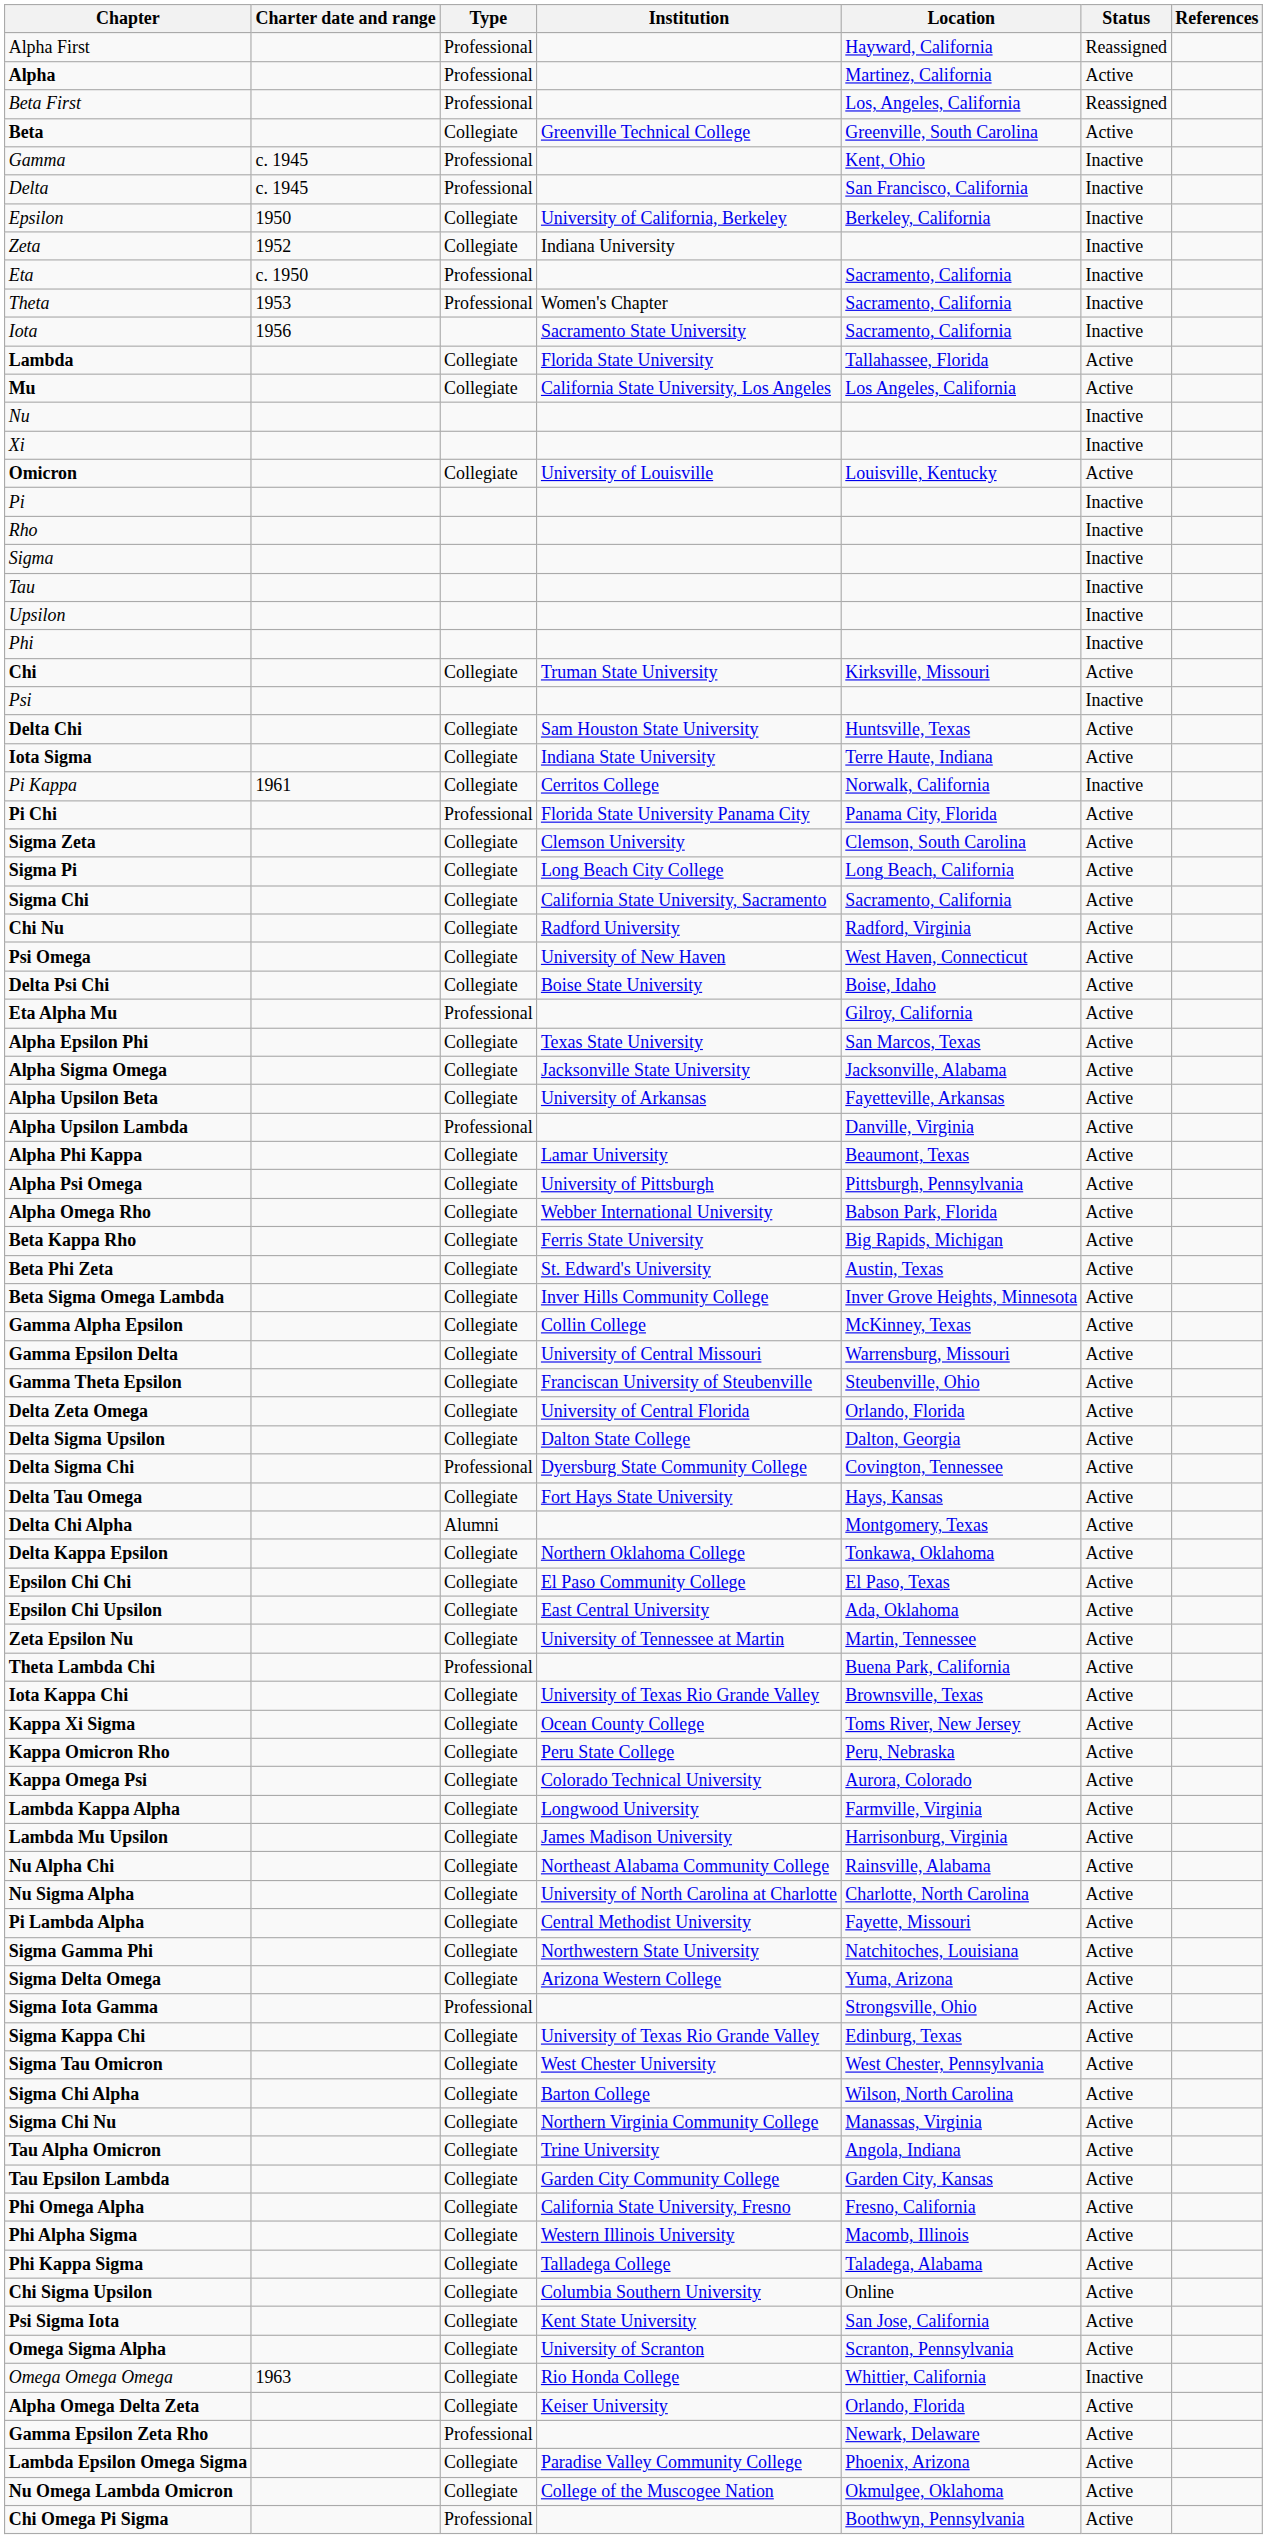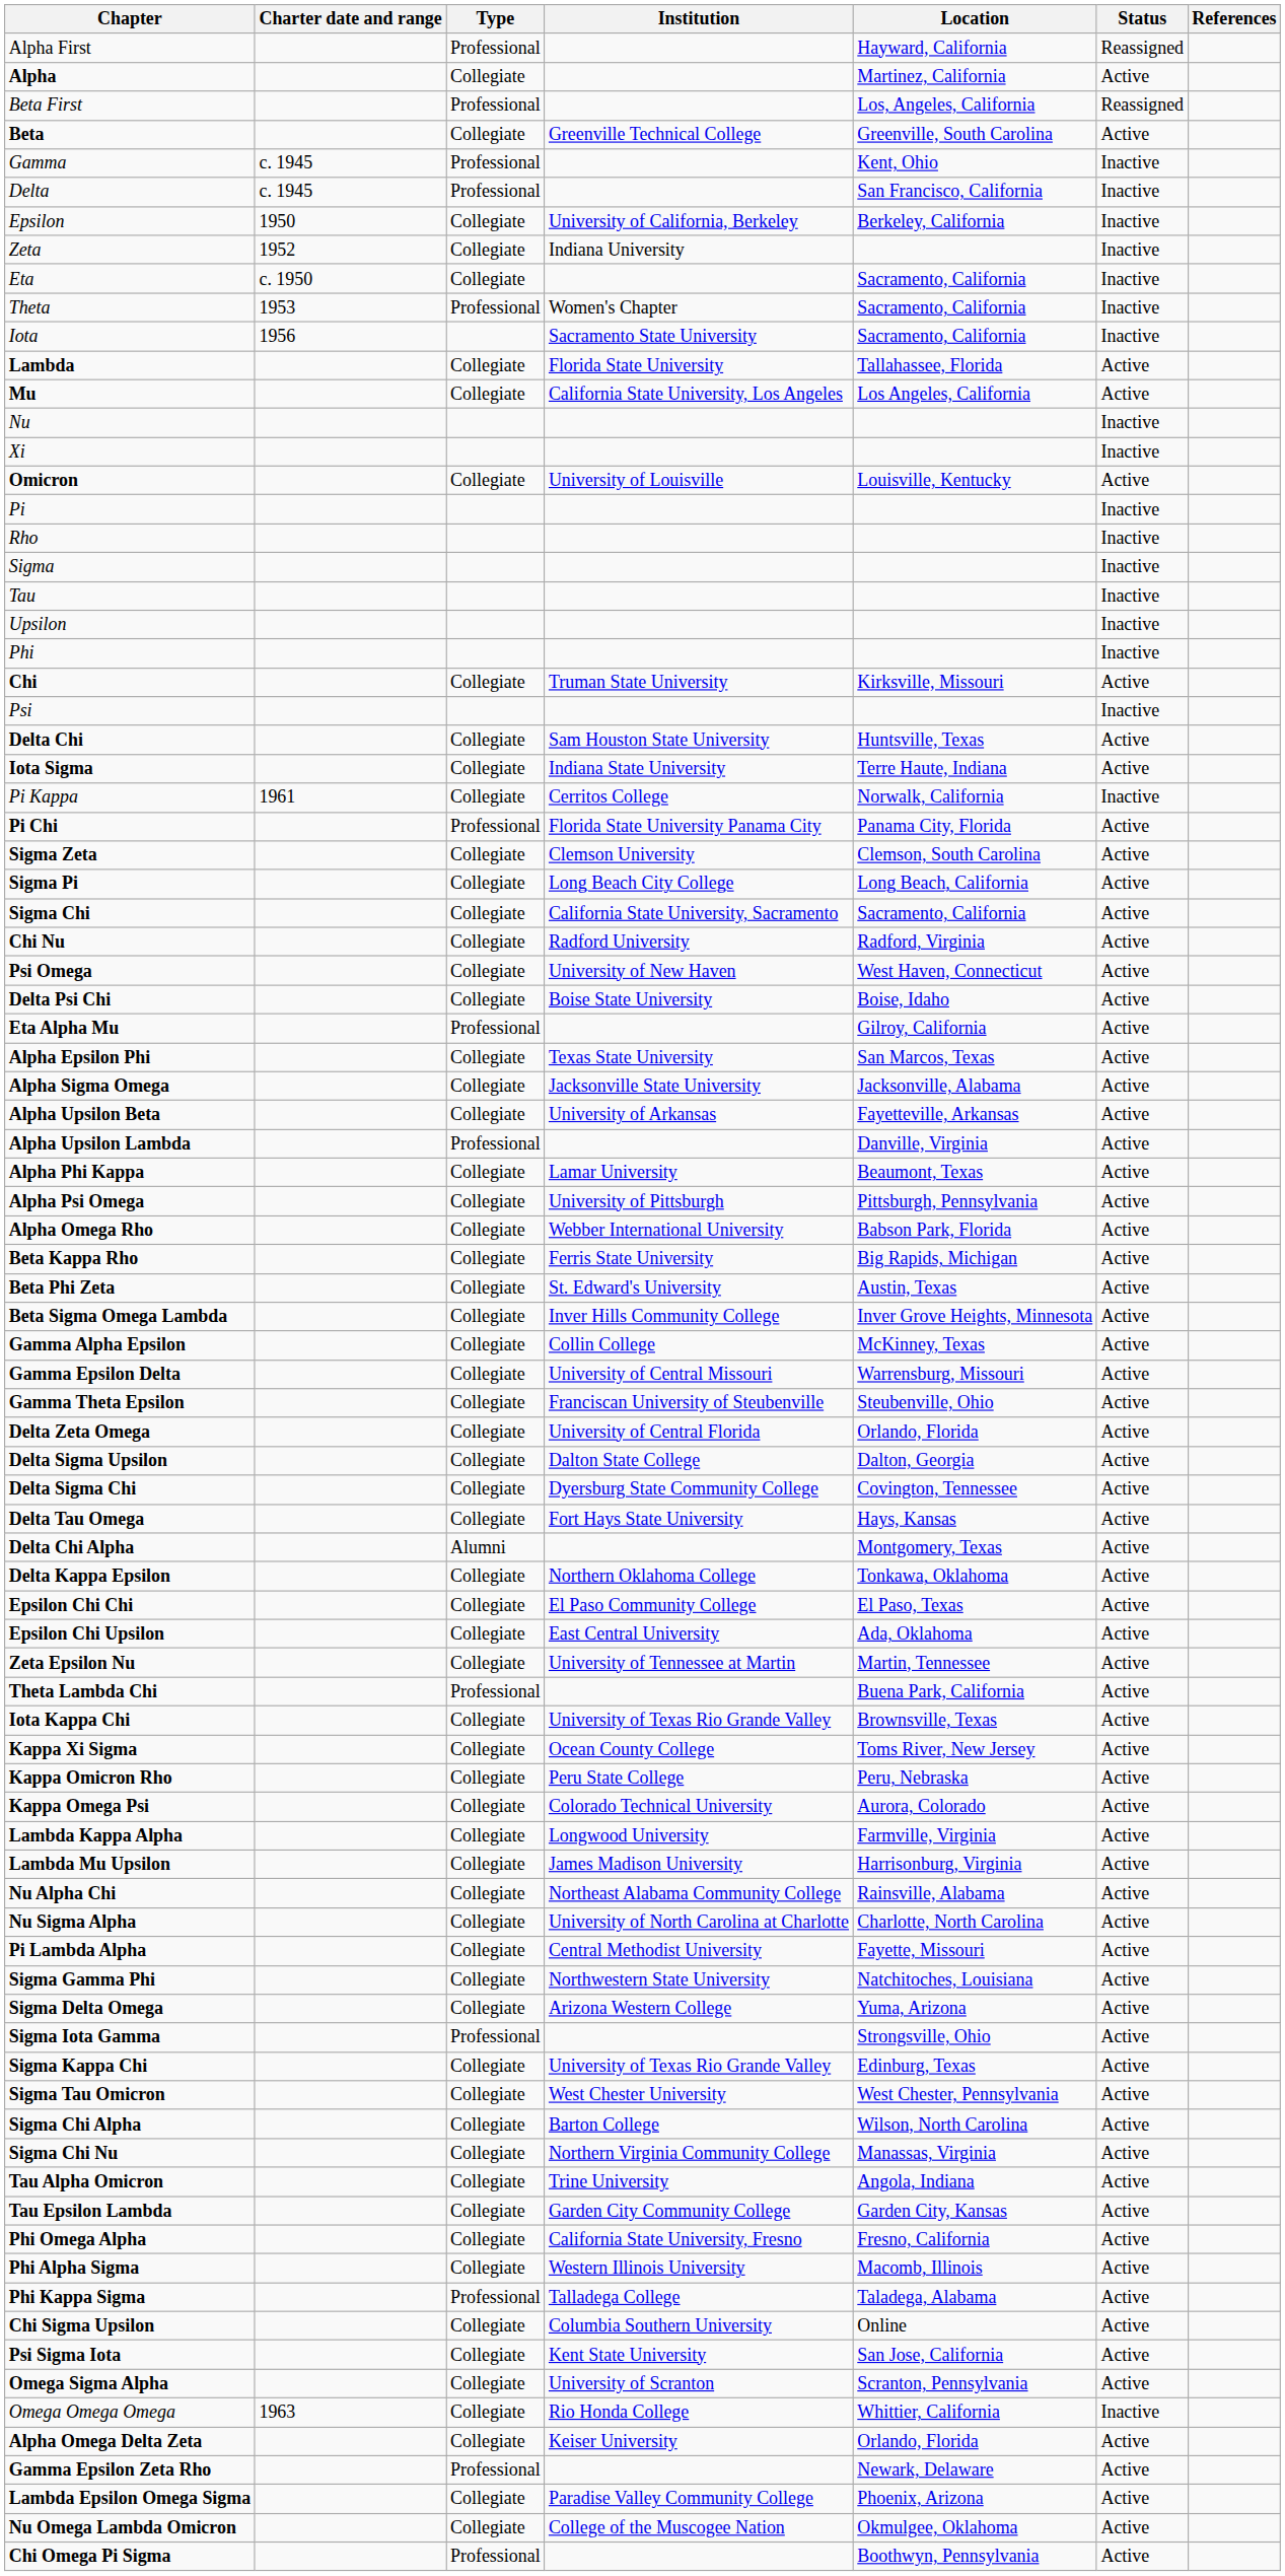Alpha | Type: Professional -> Collegiate
Eta | Type: Professional -> Collegiate
Delta Sigma Chi | Type: Professional -> Collegiate
Phi Kappa Sigma | Type: Collegiate -> Professional
